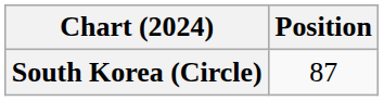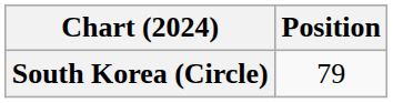South Korea (Circle) | Position: 87 -> 79
